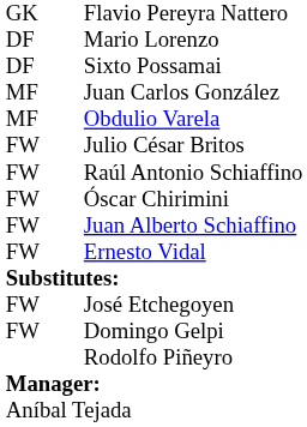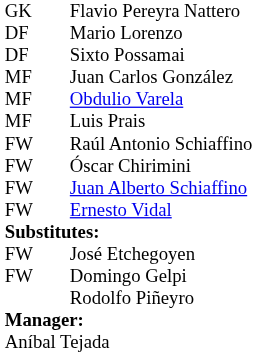+ row: MF | Luis Prais
- row: FW | Julio César Britos
